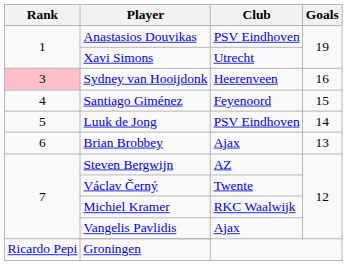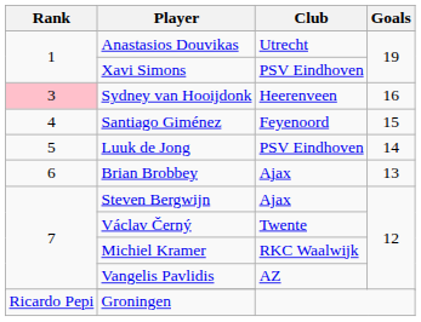Anastasios Douvikas | Club: PSV Eindhoven -> Utrecht
Xavi Simons | Club: Utrecht -> PSV Eindhoven
Steven Bergwijn | Club: AZ -> Ajax
Vangelis Pavlidis | Club: Ajax -> AZ
